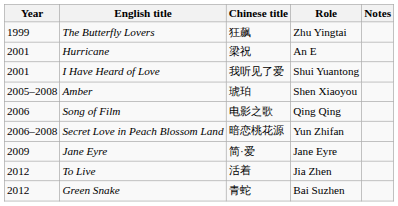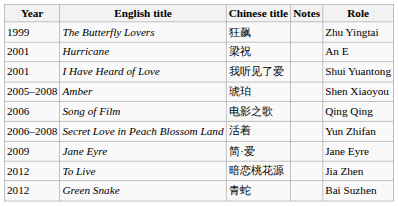columns swapped: Role <-> Notes
Secret Love in Peach Blossom Land | Chinese title: 暗恋桃花源 -> 活着
To Live | Chinese title: 活着 -> 暗恋桃花源
